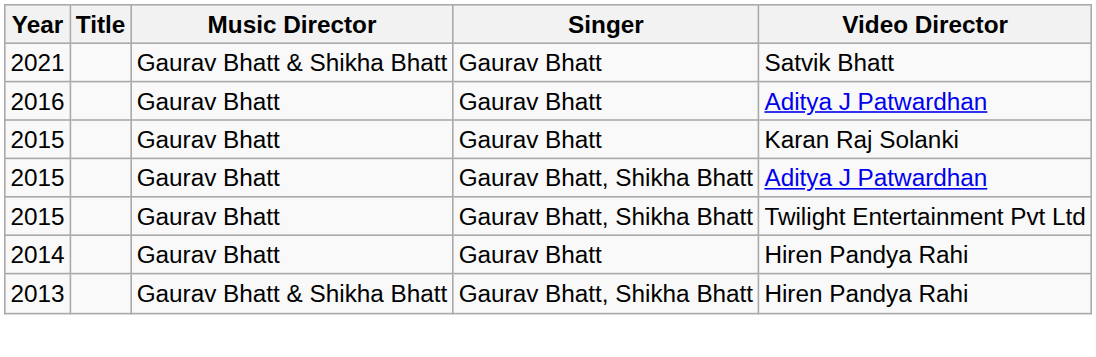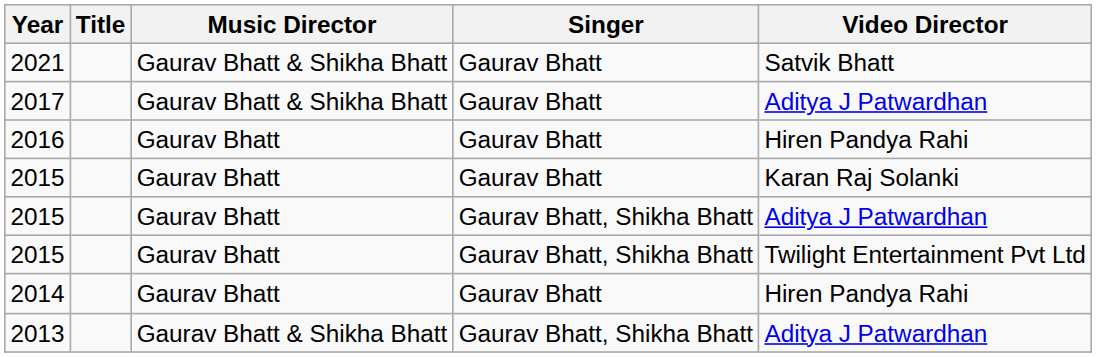+ row: 2017 | Gaurav Bhatt & Shikha Bhatt | Gaurav Bhatt | Aditya J Patwardhan
2016 | Video Director: Aditya J Patwardhan -> Hiren Pandya Rahi
2013 | Video Director: Hiren Pandya Rahi -> Aditya J Patwardhan
